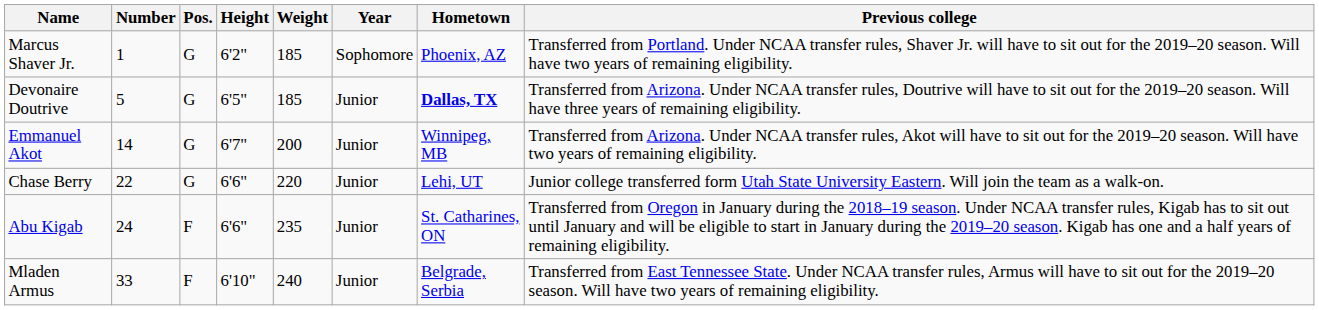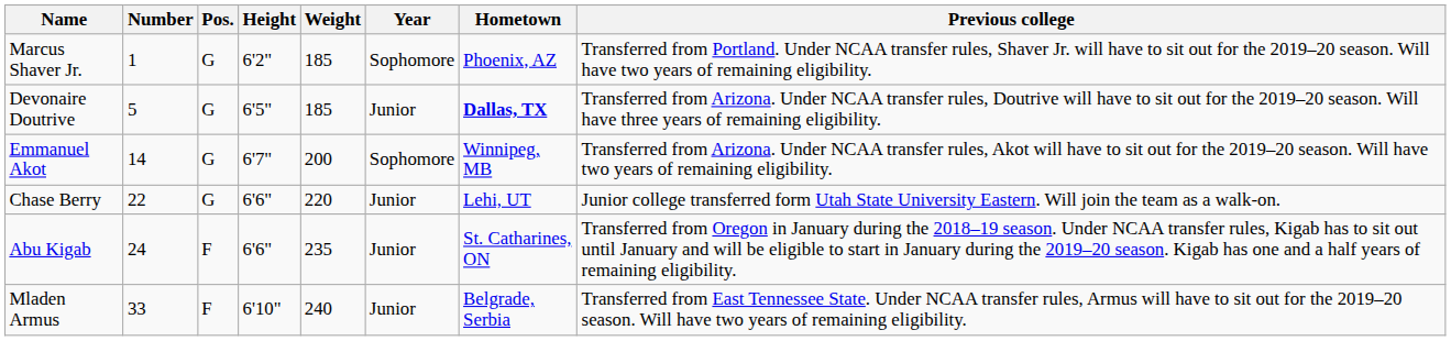Emmanuel Akot | Year: Junior -> Sophomore
